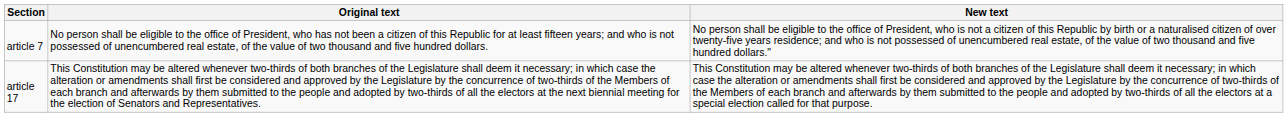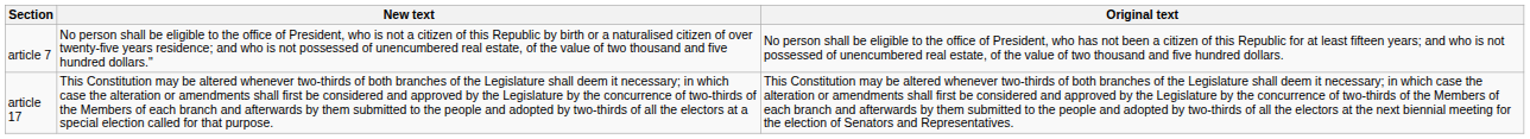columns swapped: Original text <-> New text
